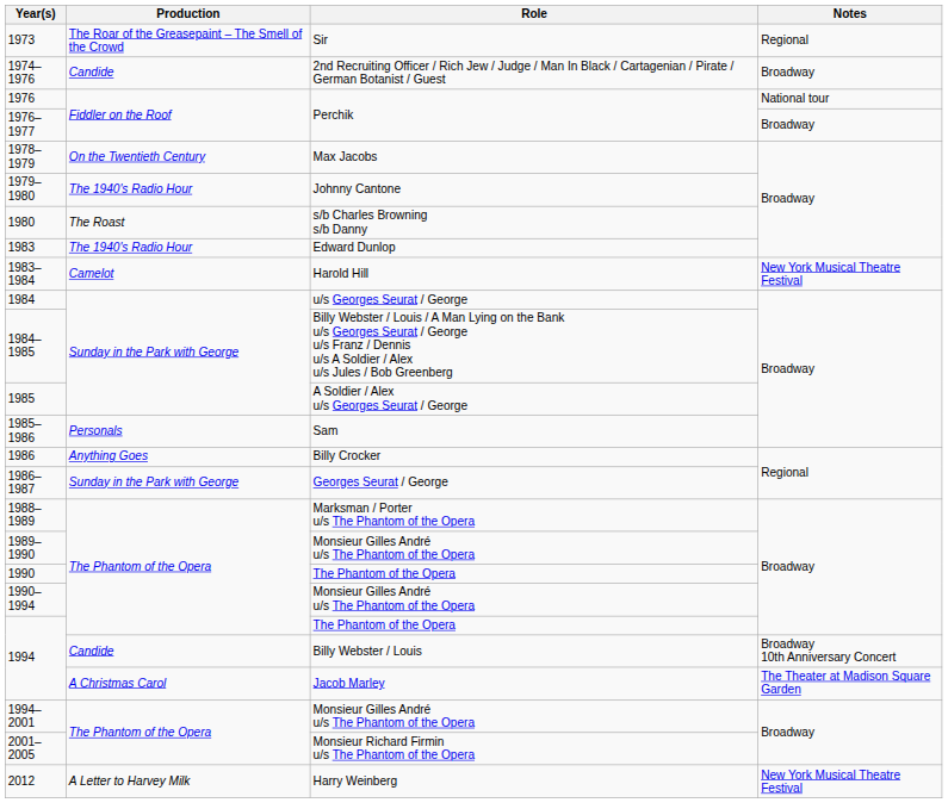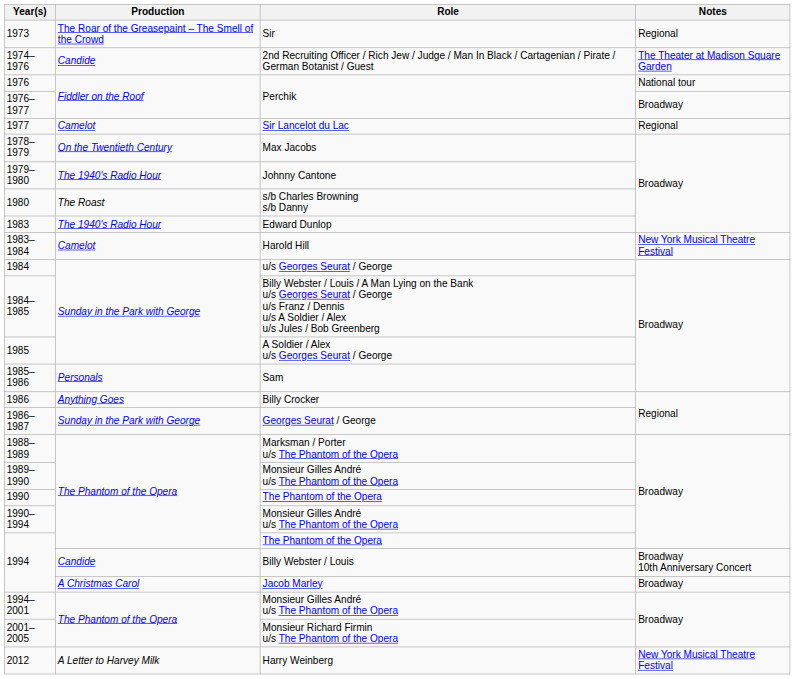1974–1976 | Notes: Broadway -> The Theater at Madison Square Garden
+ row: 1977 | Camelot | Sir Lancelot du Lac | Regional
1994 / Jacob Marley | Notes: The Theater at Madison Square Garden -> Broadway
